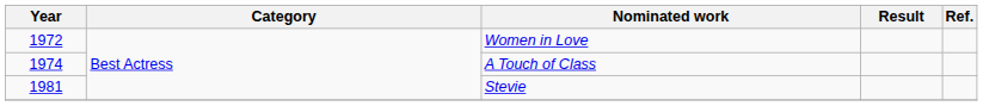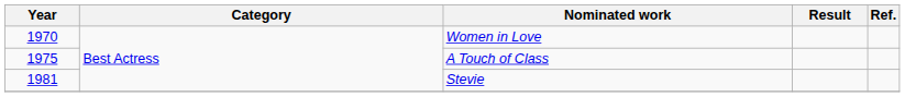Women in Love | Year: 1972 -> 1970
A Touch of Class | Year: 1974 -> 1975
